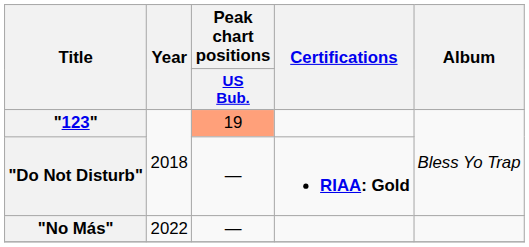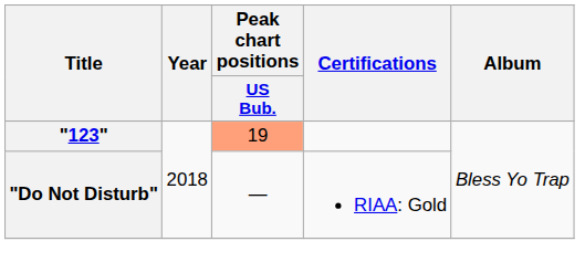"Do Not Disturb" | Certifications: bold -> normal
- row: "No Más" | 2022 | —
